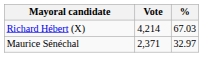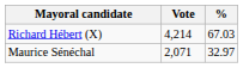Maurice Sénéchal | Vote: 2,371 -> 2,071
